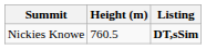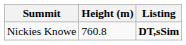Nickies Knowe | Height (m): 760.5 -> 760.8
